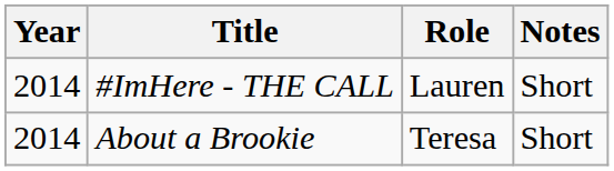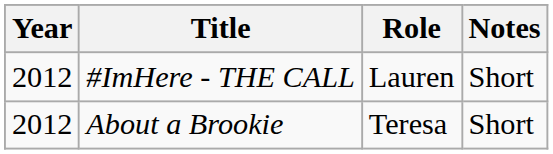#ImHere - THE CALL | Year: 2014 -> 2012
About a Brookie | Year: 2014 -> 2012
